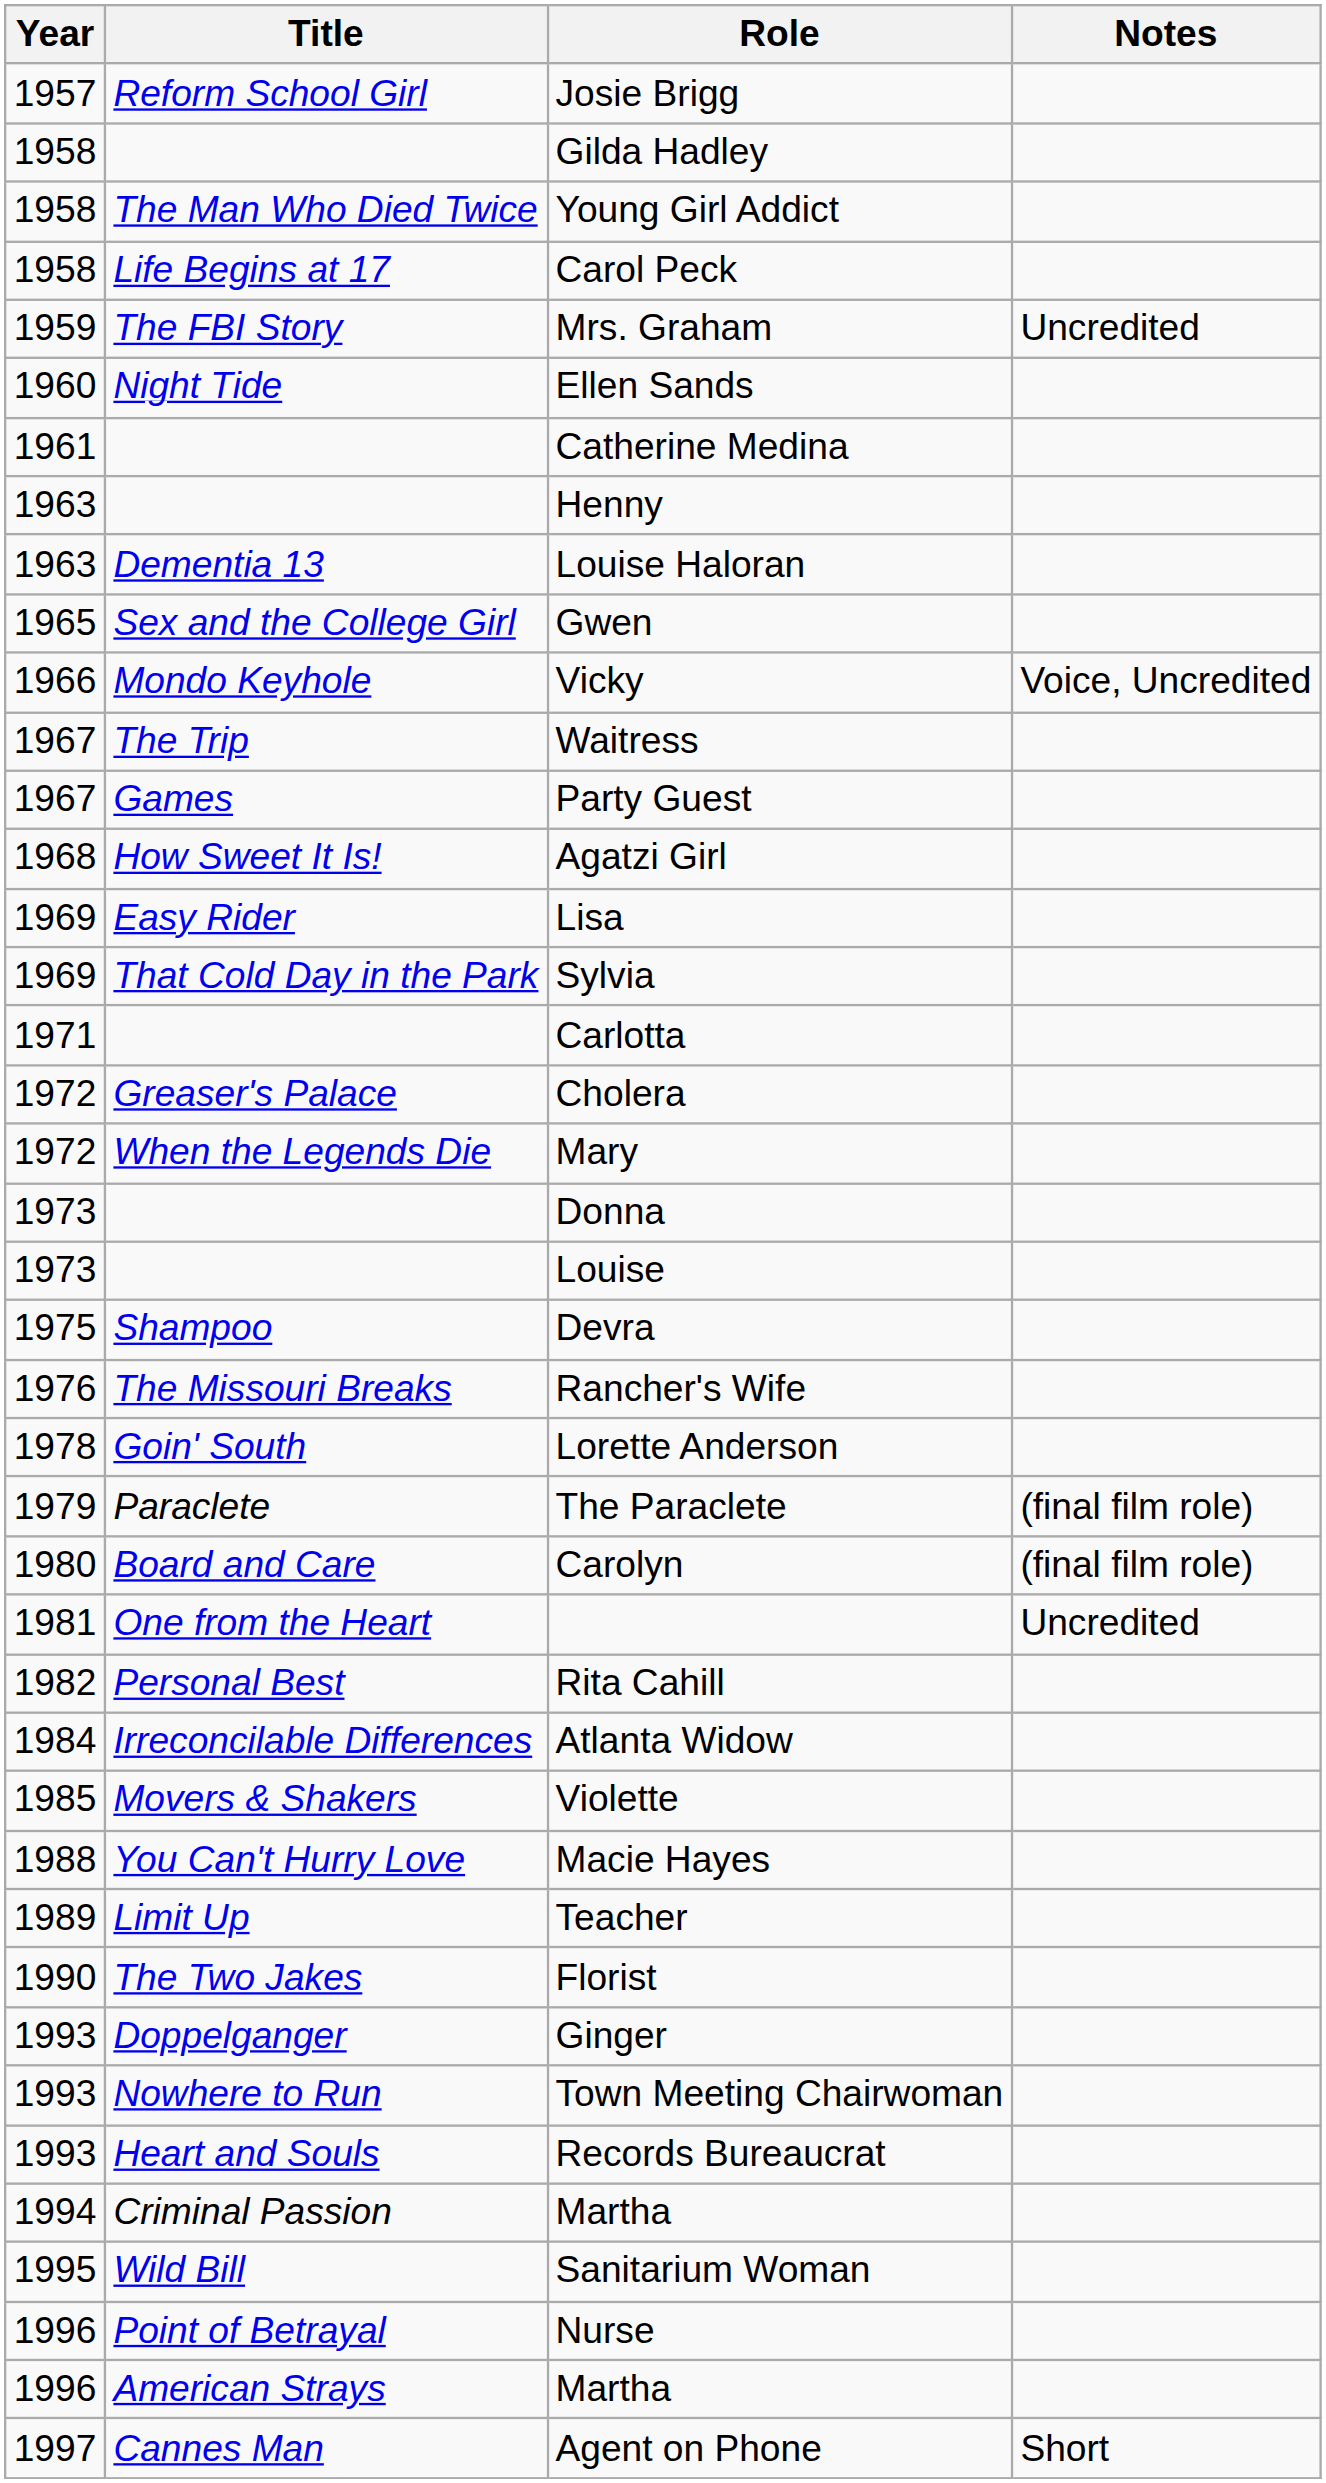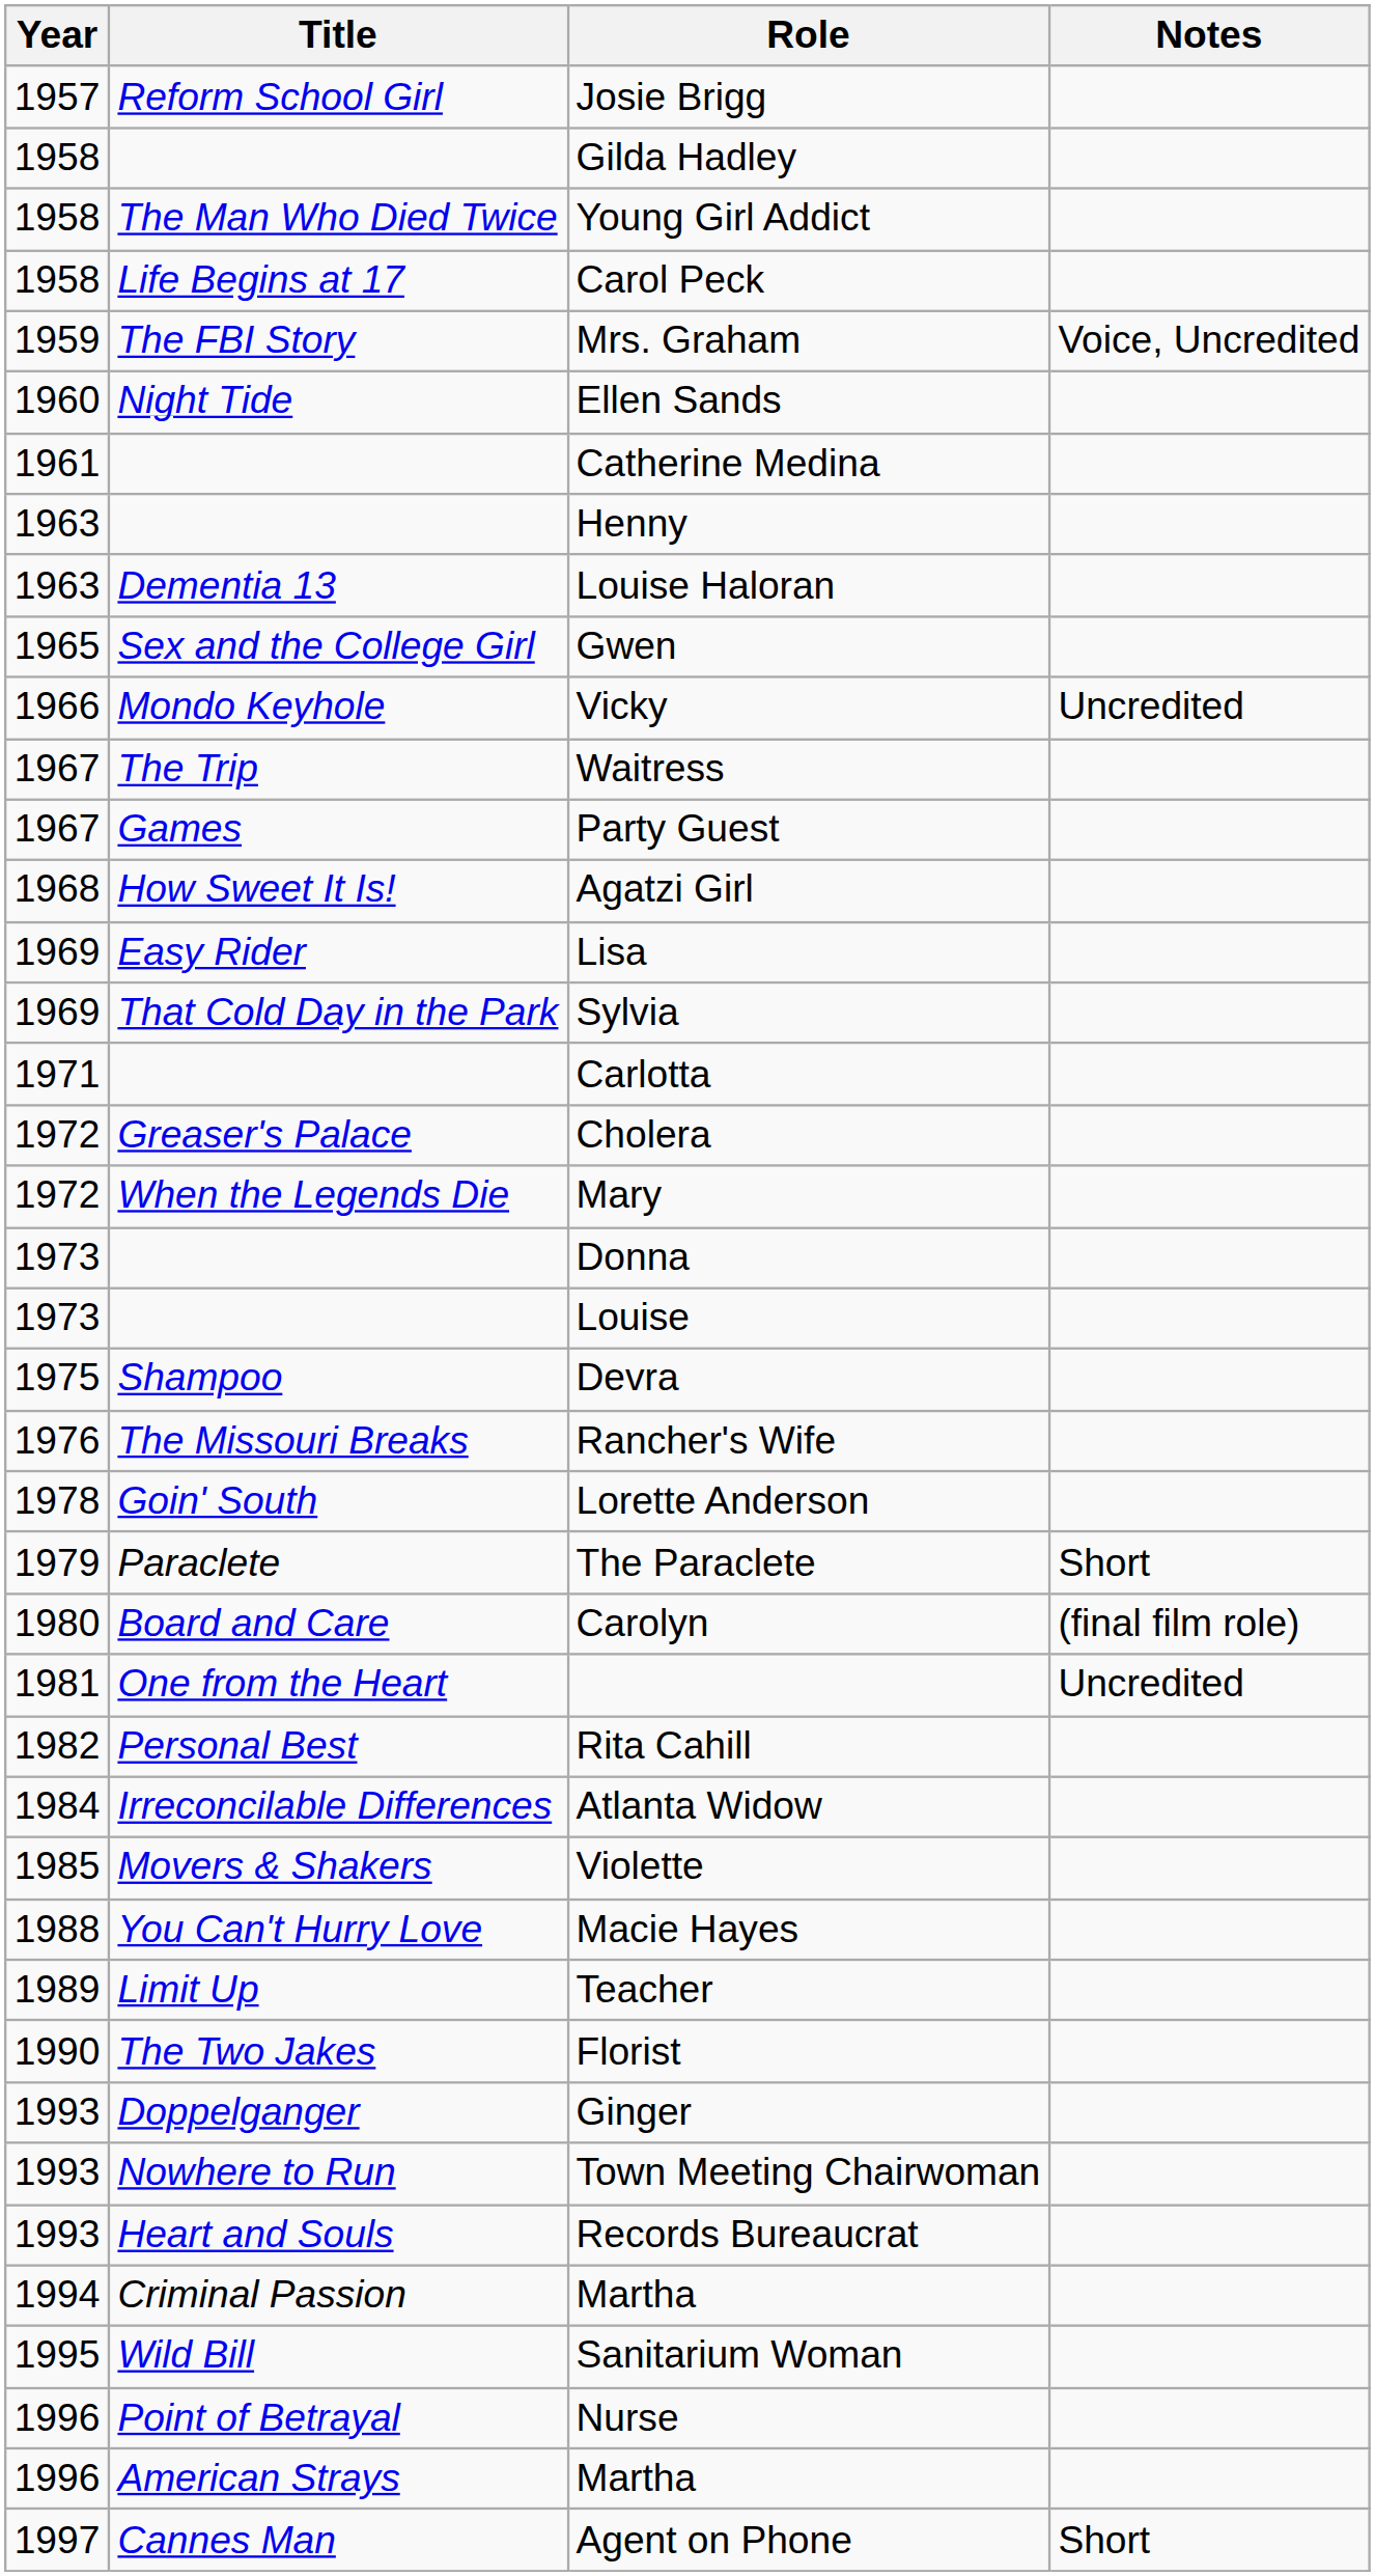Mrs. Graham | Notes: Uncredited -> Voice, Uncredited
Vicky | Notes: Voice, Uncredited -> Uncredited
The Paraclete | Notes: (final film role) -> Short
